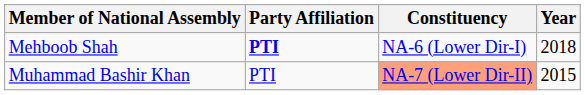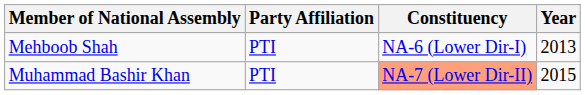Mehboob Shah | Party Affiliation: bold -> normal
Mehboob Shah | Year: 2018 -> 2013
